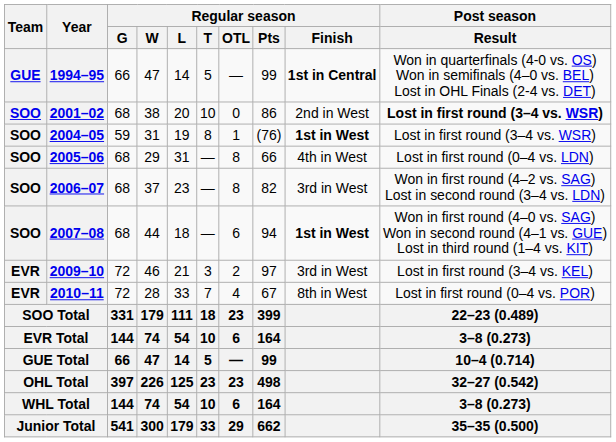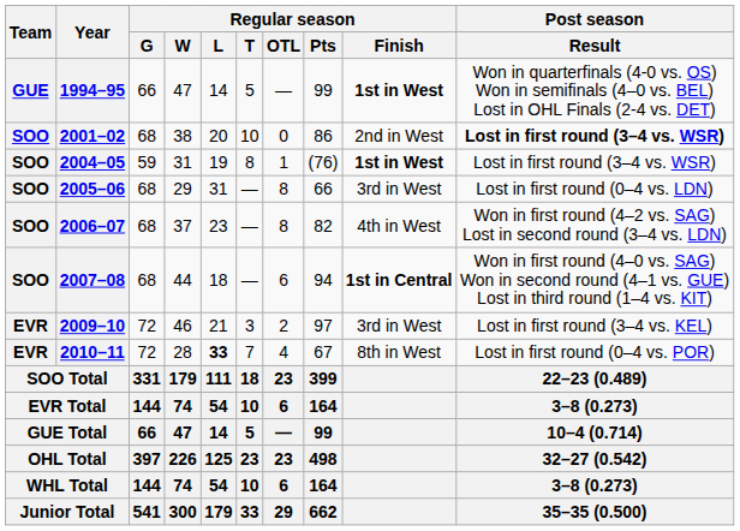1994–95 | Regular season / Finish: 1st in Central -> 1st in West
2005–06 | Regular season / Finish: 4th in West -> 3rd in West
2006–07 | Regular season / Finish: 3rd in West -> 4th in West
2007–08 | Regular season / Finish: 1st in West -> 1st in Central
2010–11 | Regular season / L: normal -> bold
